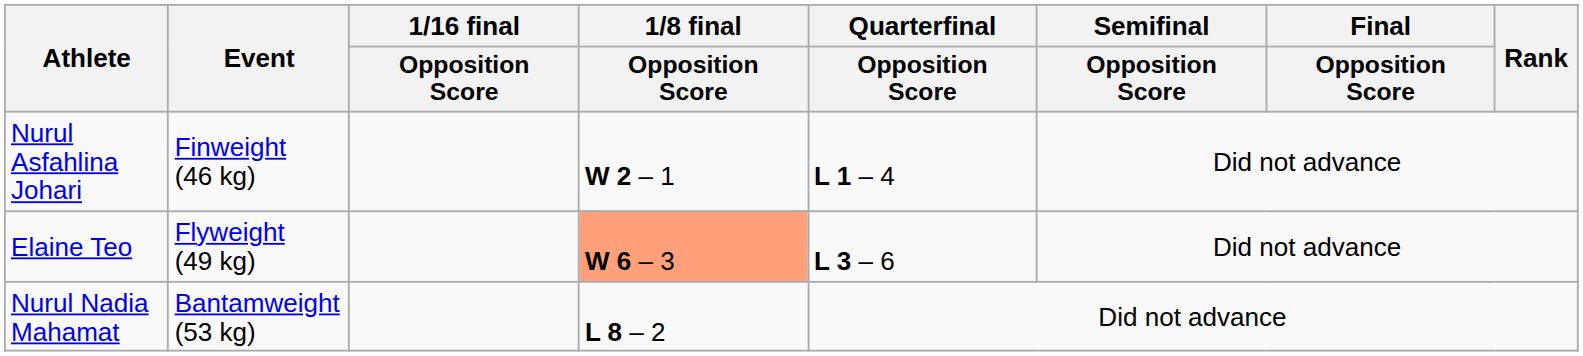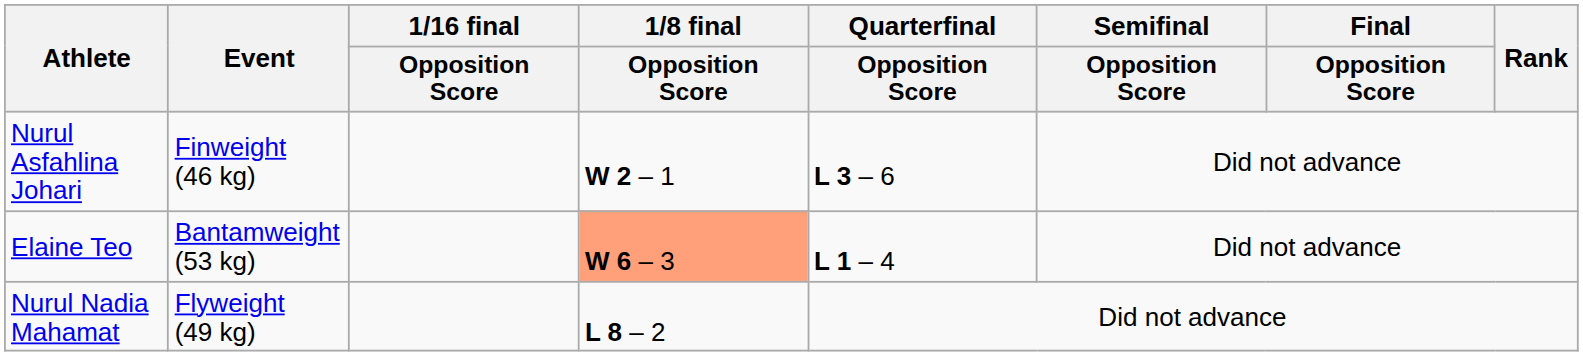Nurul Asfahlina Johari | Quarterfinal / Opposition Score: L 1 – 4 -> L 3 – 6
Elaine Teo | Event: Flyweight (49 kg) -> Bantamweight (53 kg)
Elaine Teo | Quarterfinal / Opposition Score: L 3 – 6 -> L 1 – 4
Nurul Nadia Mahamat | Event: Bantamweight (53 kg) -> Flyweight (49 kg)
